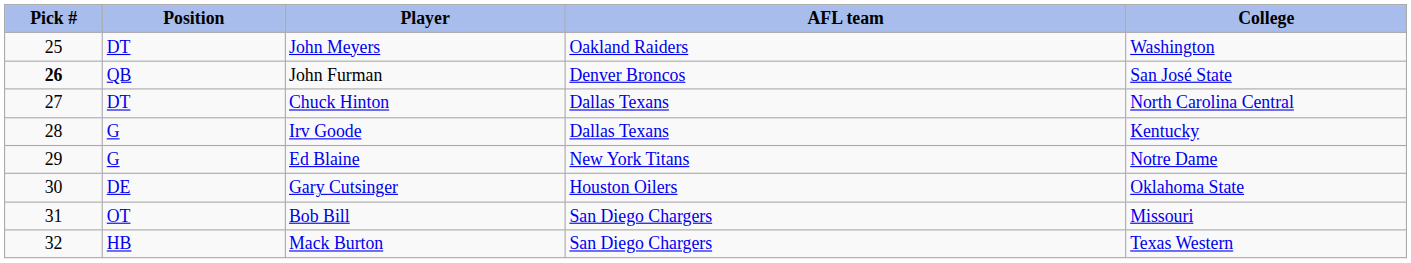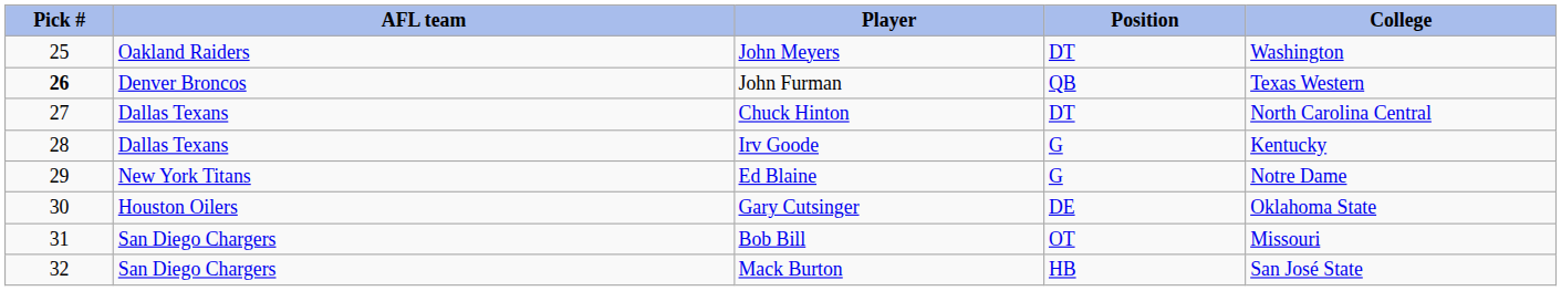columns swapped: AFL team <-> Position
John Furman | College: San José State -> Texas Western
Mack Burton | College: Texas Western -> San José State
